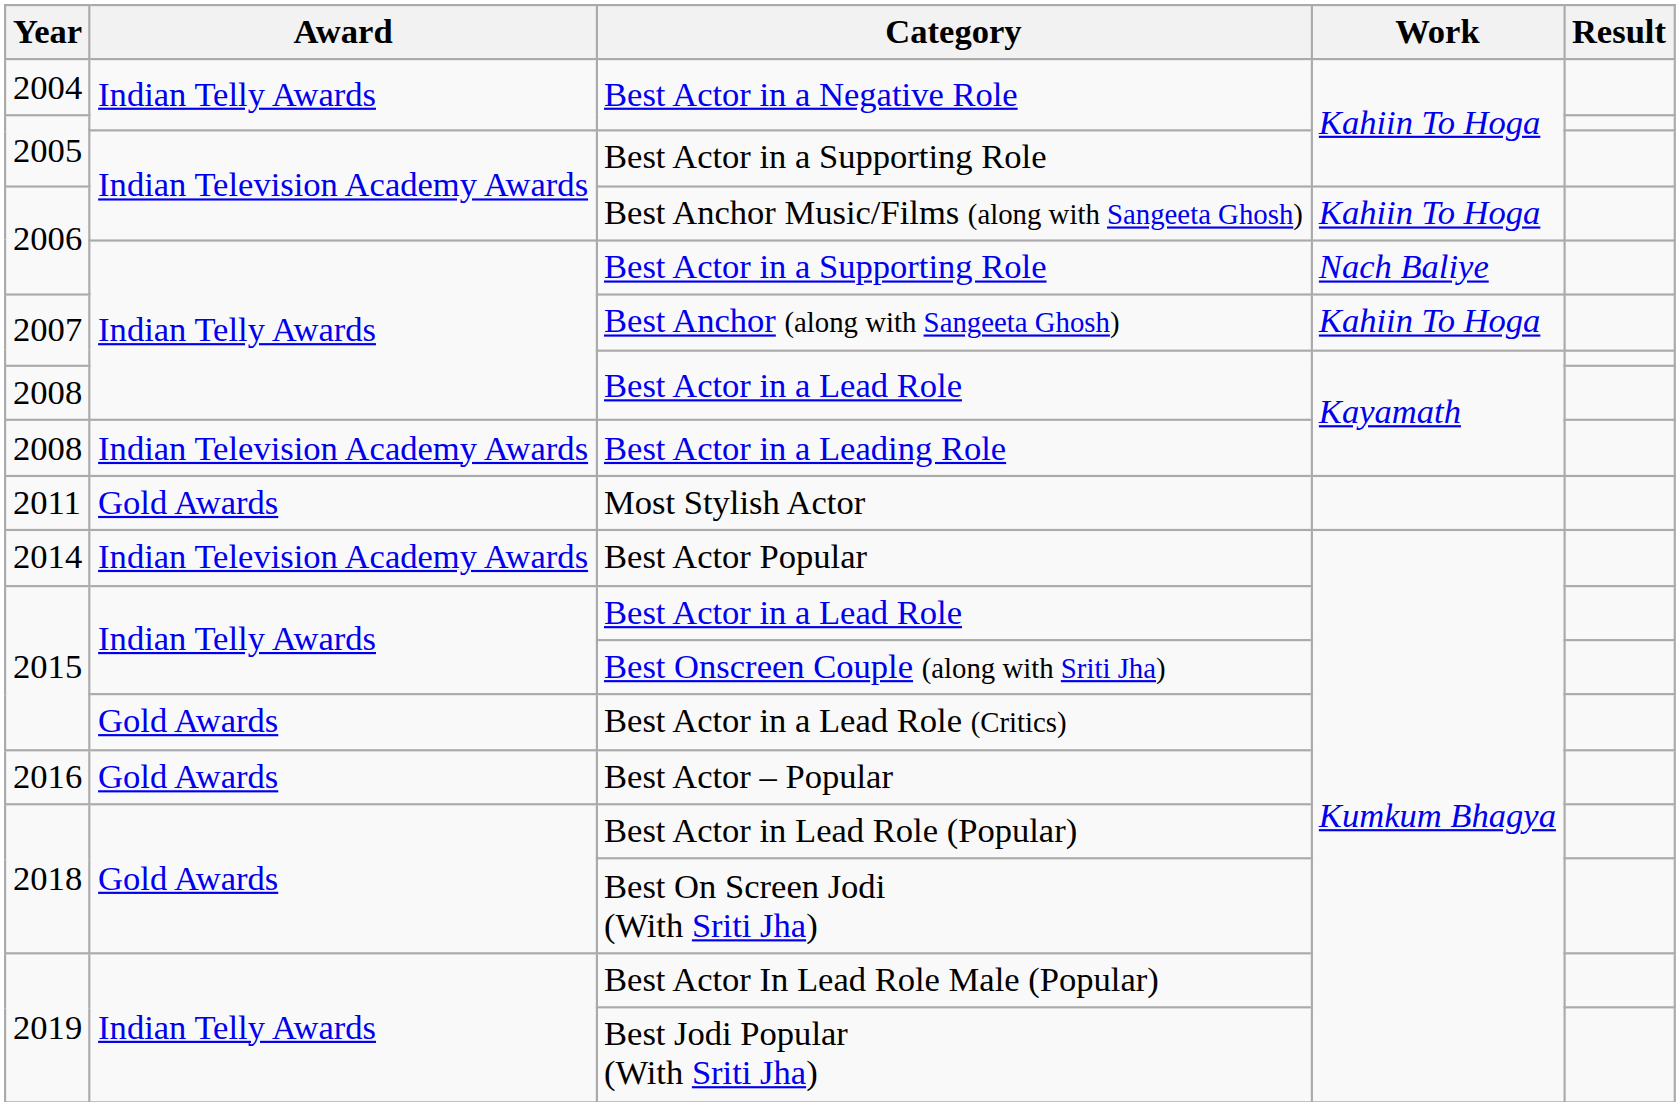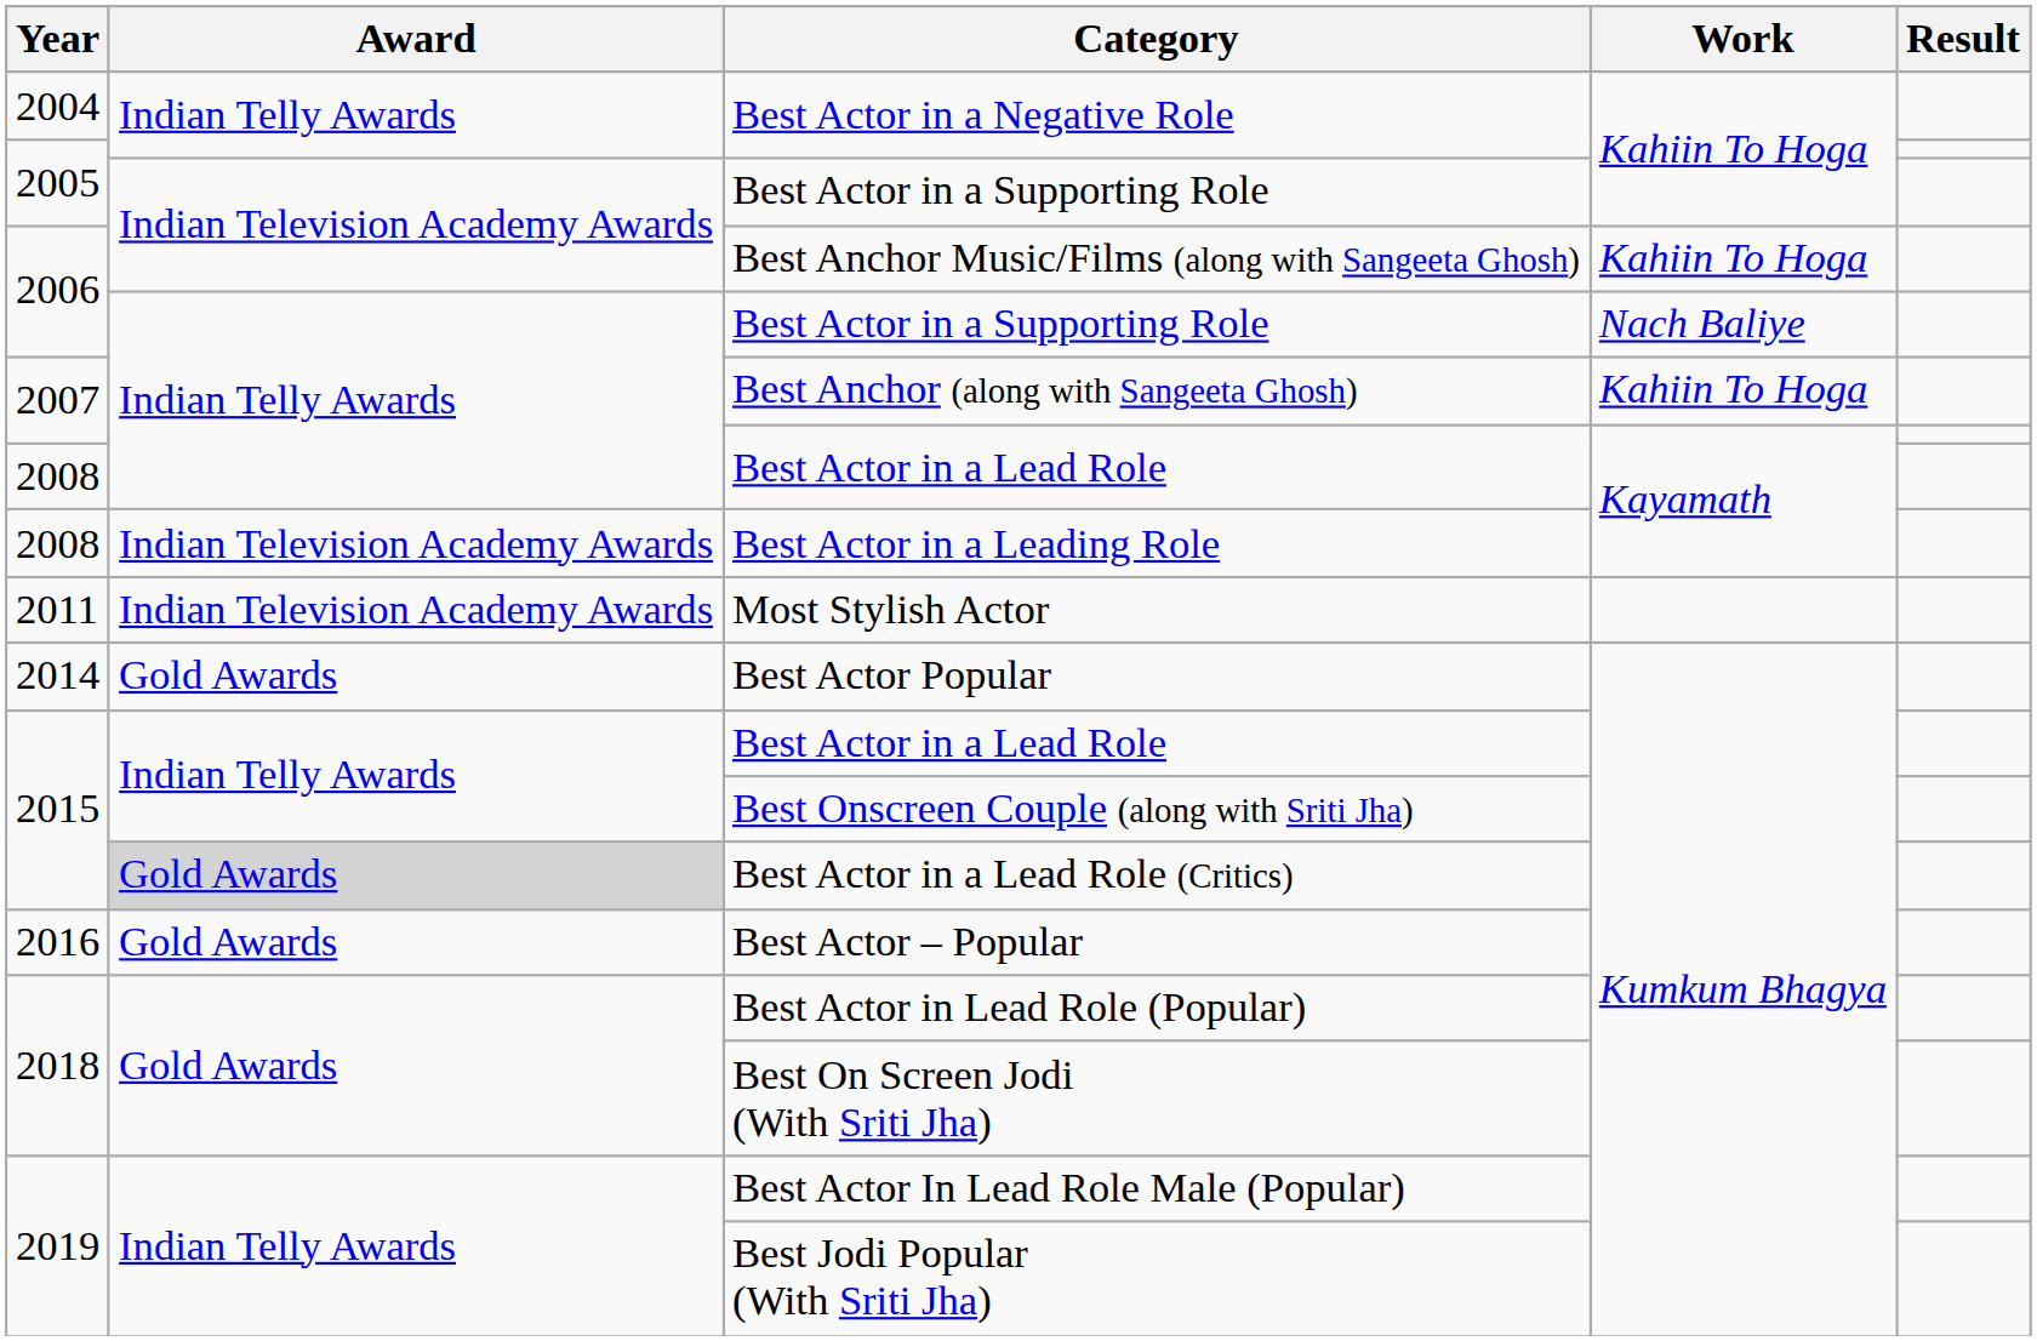Most Stylish Actor | Award: Gold Awards -> Indian Television Academy Awards
Best Actor Popular | Award: Indian Television Academy Awards -> Gold Awards
Best Actor in a Lead Role (Critics) | Award: no background -> lightgrey background
